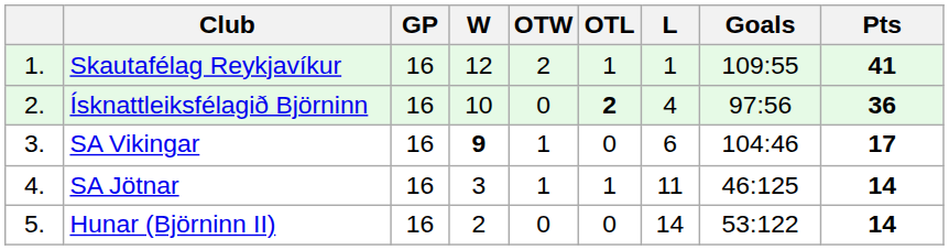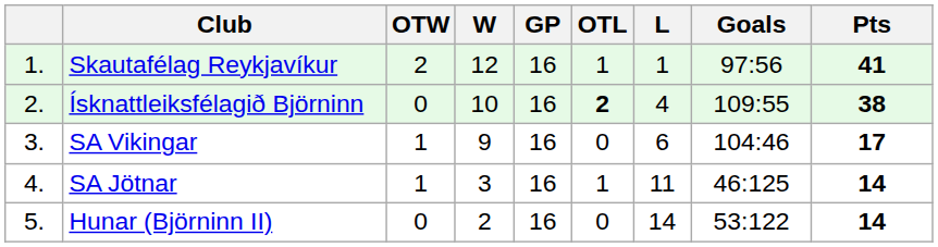columns swapped: GP <-> OTW
Skautafélag Reykjavíkur | Goals: 109:55 -> 97:56
Ísknattleiksfélagið Björninn | Goals: 97:56 -> 109:55
Ísknattleiksfélagið Björninn | Pts: 36 -> 38
SA Vikingar | W: bold -> normal
